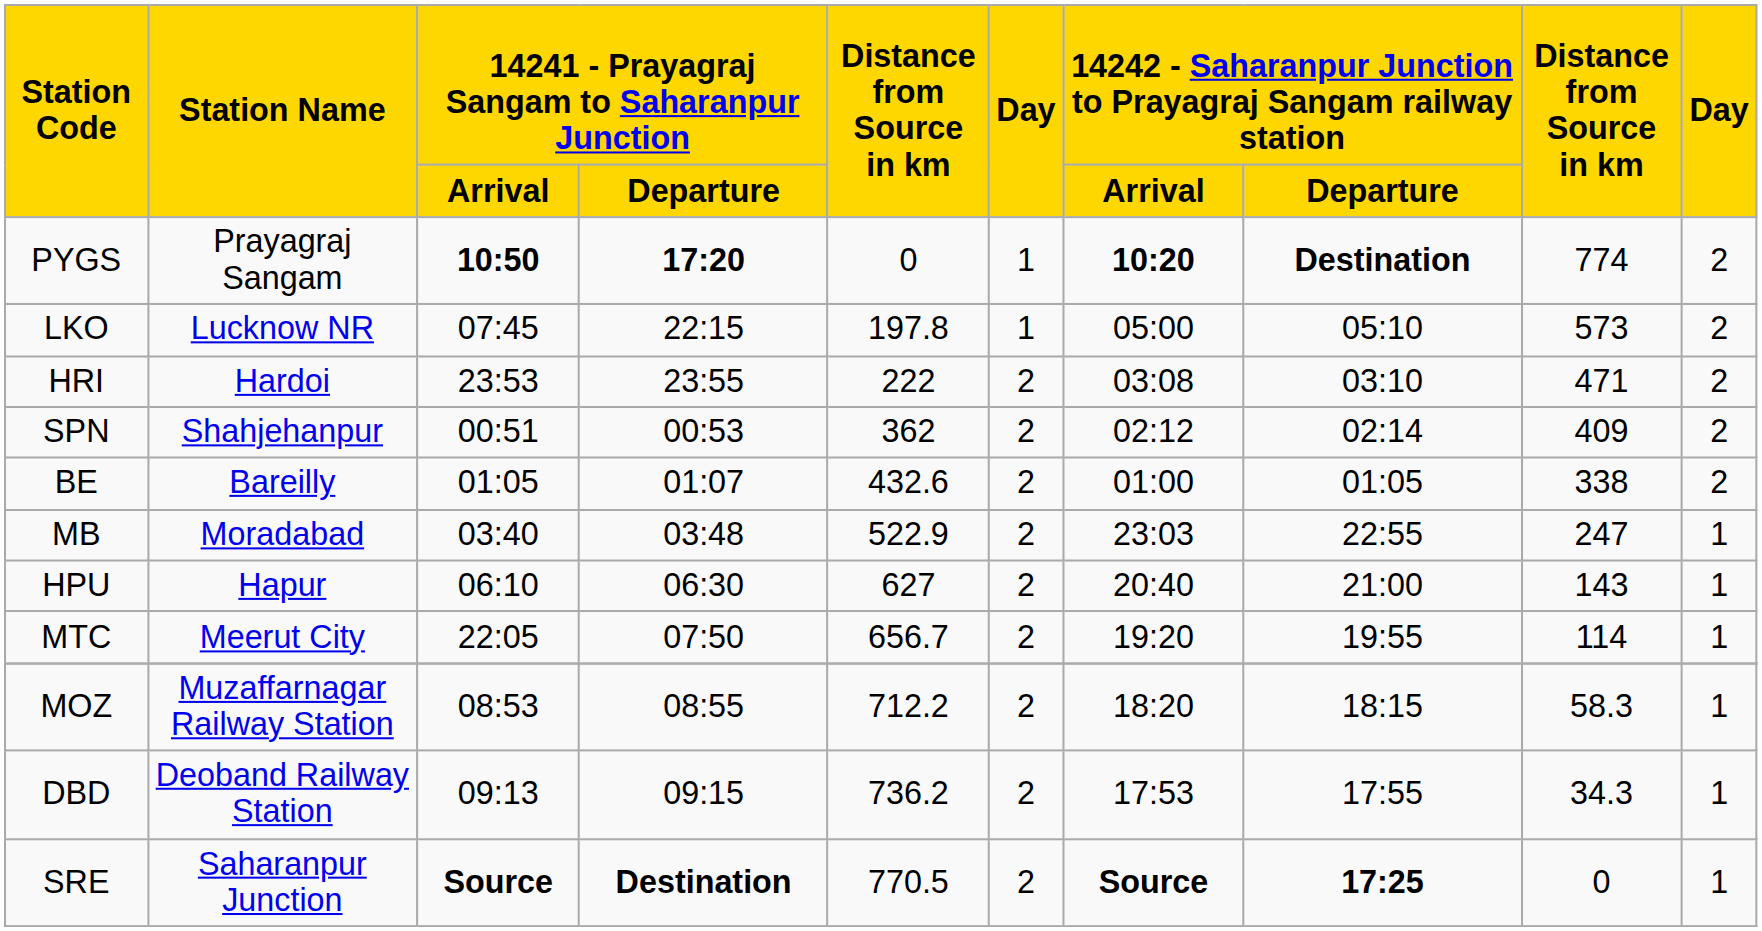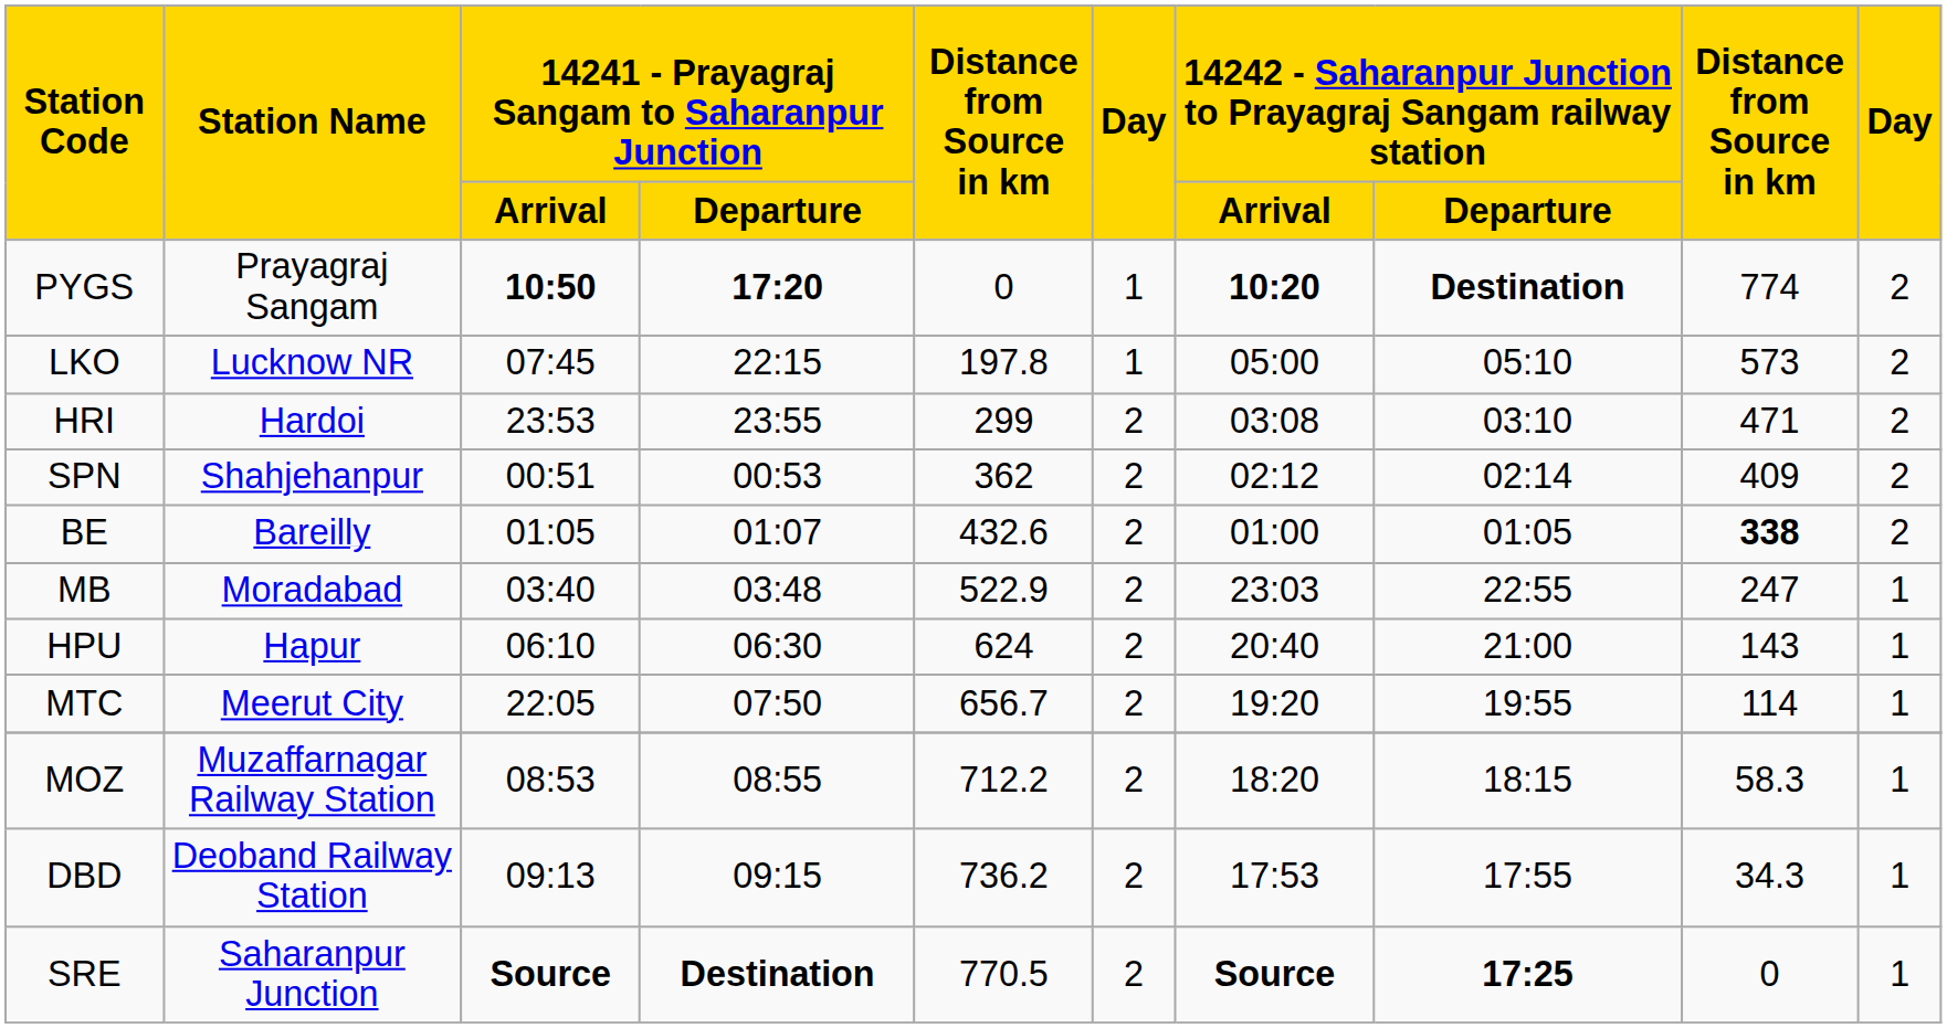HRI | column 5: 222 -> 299
BE | column 9: normal -> bold
HPU | column 5: 627 -> 624
